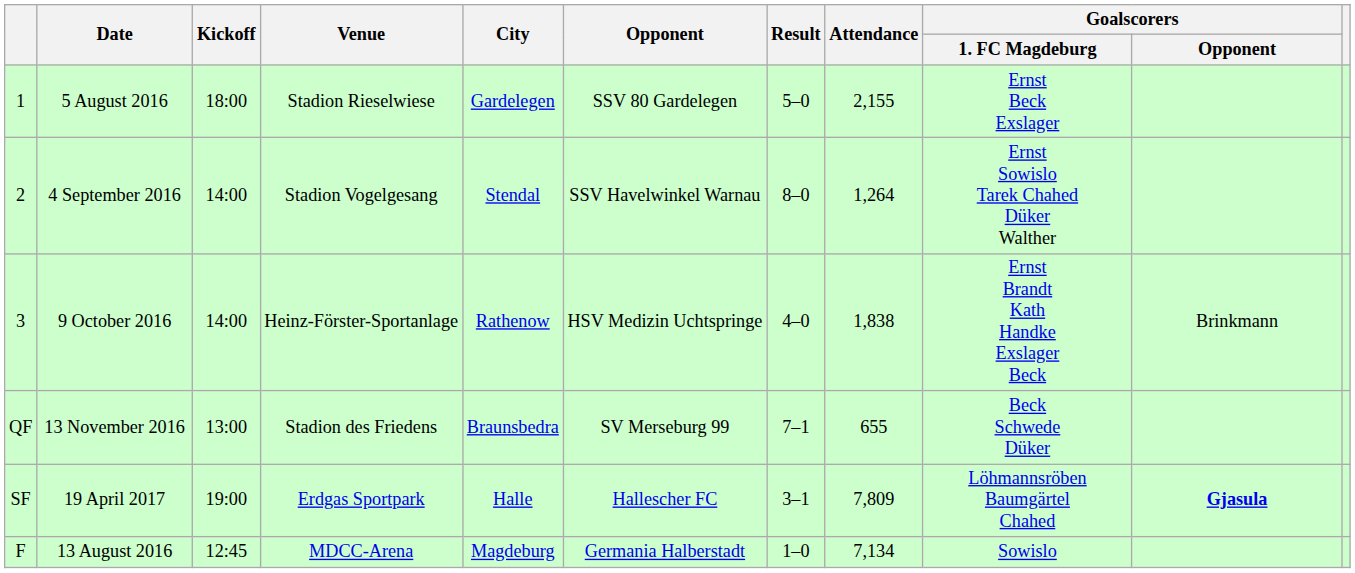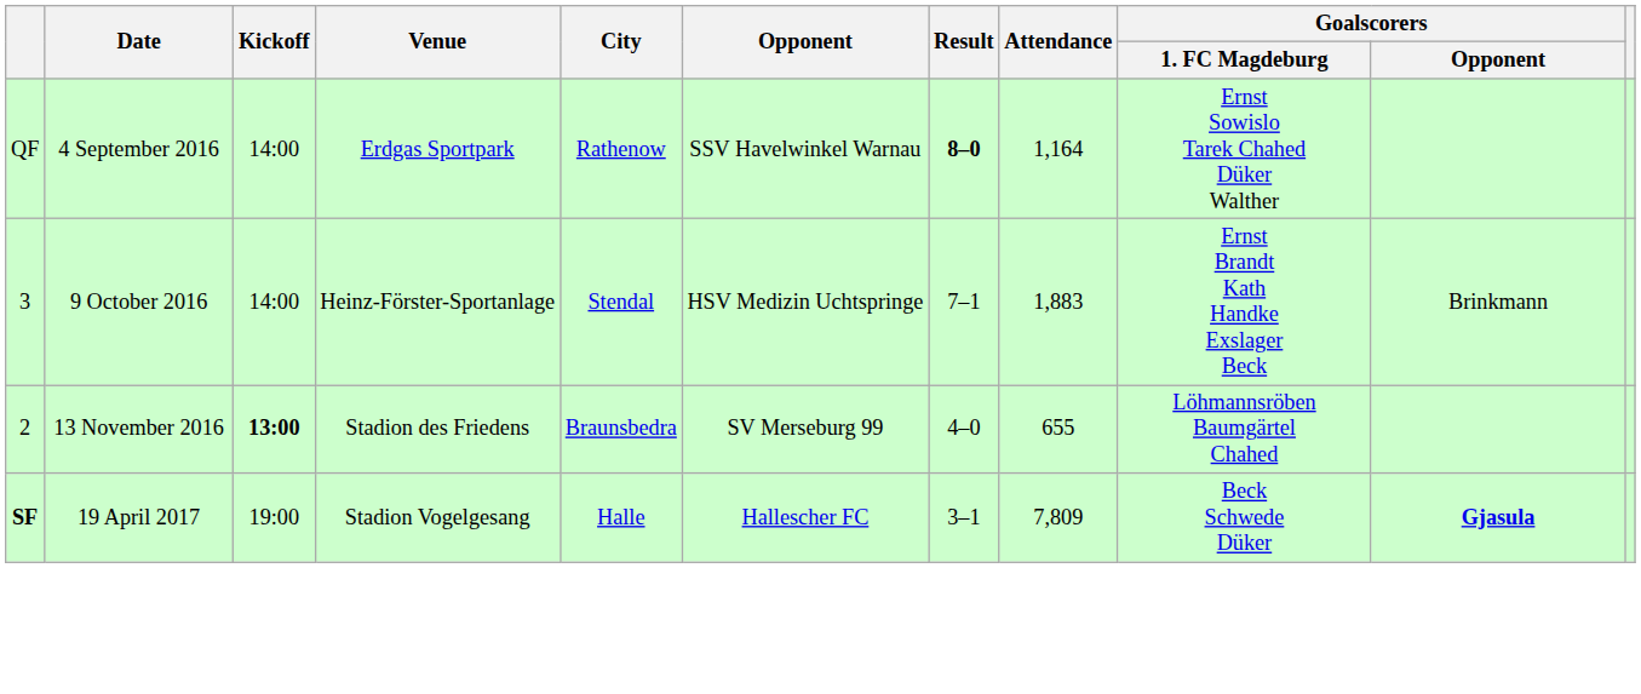- row: 1 | 5 August 2016 | 18:00 | Stadion Rieselwiese | Gardelegen | SSV 80 Gardelegen | 5–0 | 2,155 | Ernst Beck Exslager
4 September 2016 | column 1: 2 -> QF
4 September 2016 | Venue: Stadion Vogelgesang -> Erdgas Sportpark
4 September 2016 | City: Stendal -> Rathenow
4 September 2016 | Result: normal -> bold
4 September 2016 | Attendance: 1,264 -> 1,164
9 October 2016 | City: Rathenow -> Stendal
9 October 2016 | Result: 4–0 -> 7–1
9 October 2016 | Attendance: 1,838 -> 1,883
13 November 2016 | column 1: QF -> 2
13 November 2016 | Kickoff: normal -> bold
13 November 2016 | Result: 7–1 -> 4–0
13 November 2016 | Goalscorers / 1. FC Magdeburg: Beck Schwede Düker -> Löhmannsröben Baumgärtel Chahed
19 April 2017 | column 1: normal -> bold
19 April 2017 | Venue: Erdgas Sportpark -> Stadion Vogelgesang
19 April 2017 | Goalscorers / 1. FC Magdeburg: Löhmannsröben Baumgärtel Chahed -> Beck Schwede Düker
- row: F | 13 August 2016 | 12:45 | MDCC-Arena | Magdeburg | Germania Halberstadt | 1–0 | 7,134 | Sowislo
